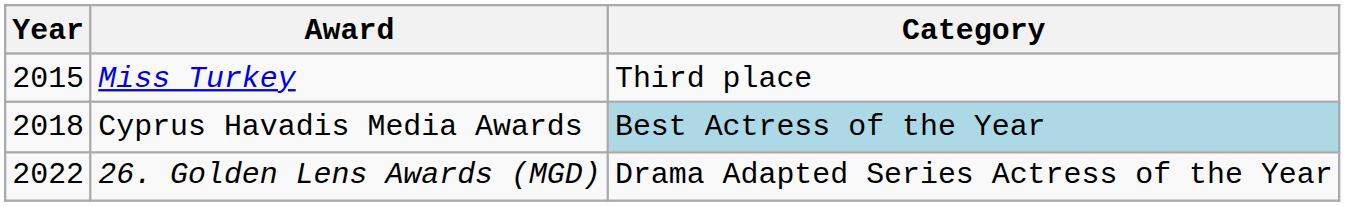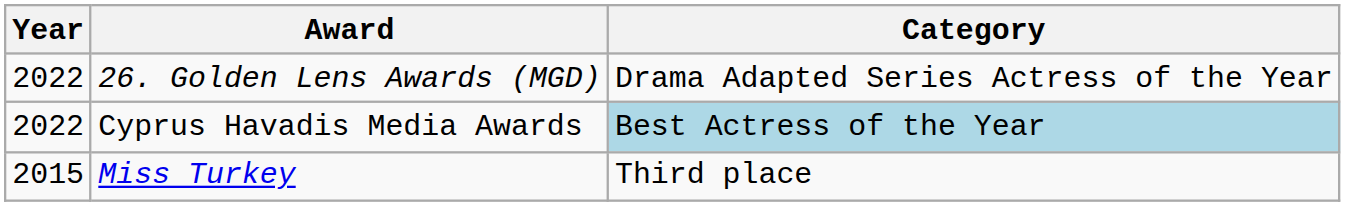rows swapped: Miss Turkey <-> 26. Golden Lens Awards (MGD)
Cyprus Havadis Media Awards | Year: 2018 -> 2022
